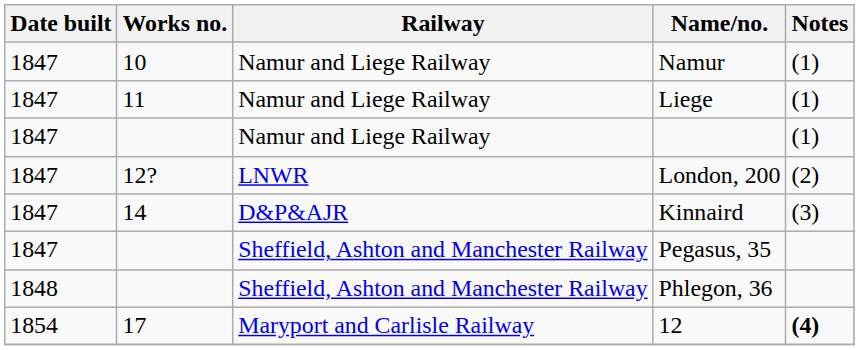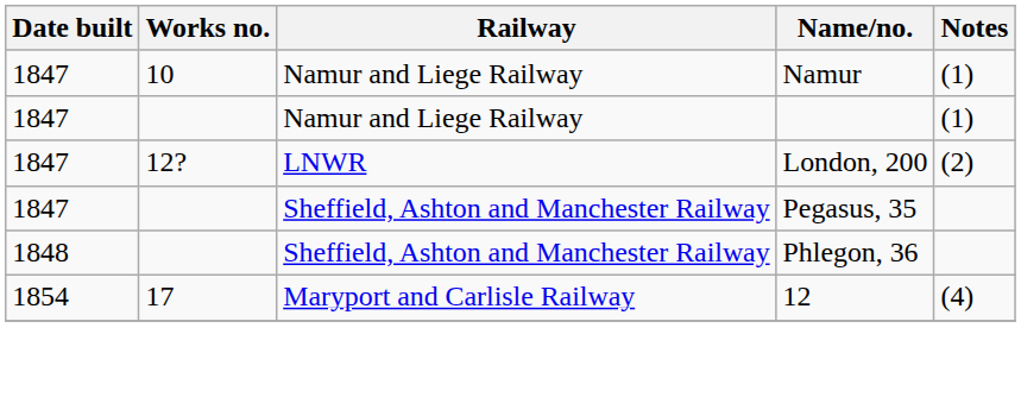- row: 1847 | 11 | Namur and Liege Railway | Liege | (1)
- row: 1847 | 14 | D&P&AJR | Kinnaird | (3)
12 | Notes: bold -> normal
